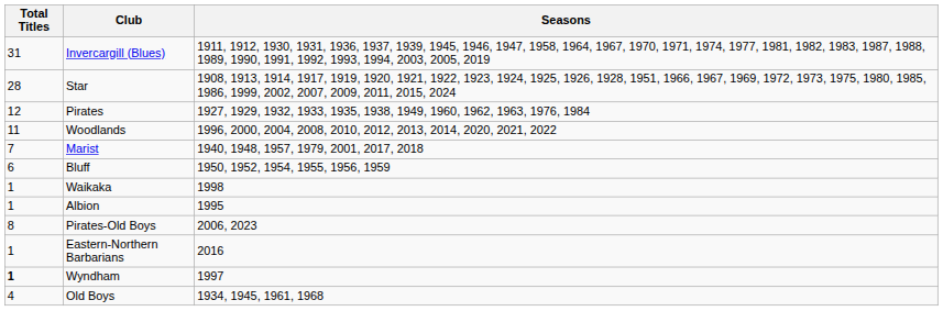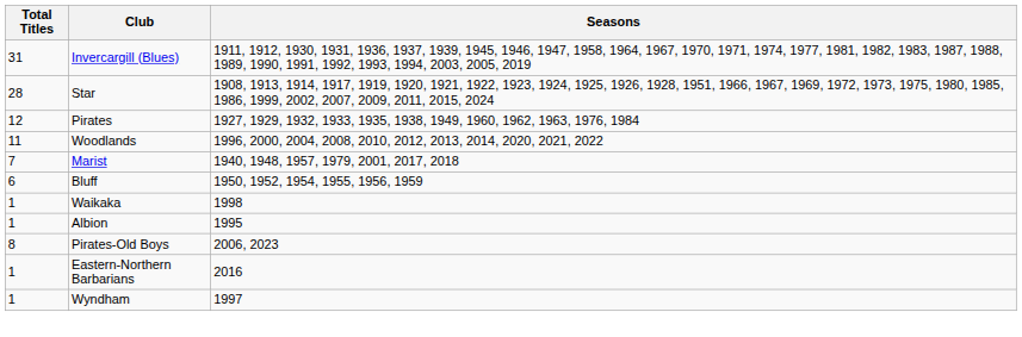Wyndham | Total Titles: bold -> normal
- row: 4 | Old Boys | 1934, 1945, 1961, 1968
